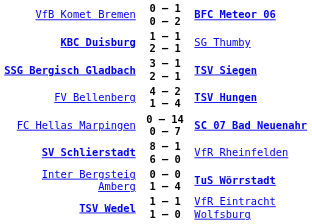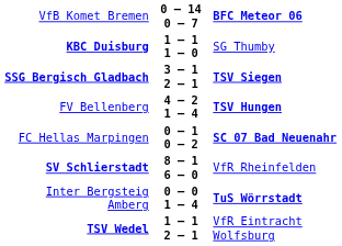VfB Komet Bremen | column 2: 0 – 1 0 – 2 -> 0 – 14 0 – 7
KBC Duisburg | column 2: 1 – 1 2 – 1 -> 1 – 1 1 – 0
FC Hellas Marpingen | column 2: 0 – 14 0 – 7 -> 0 – 1 0 – 2
TSV Wedel | column 2: 1 – 1 1 – 0 -> 1 – 1 2 – 1
